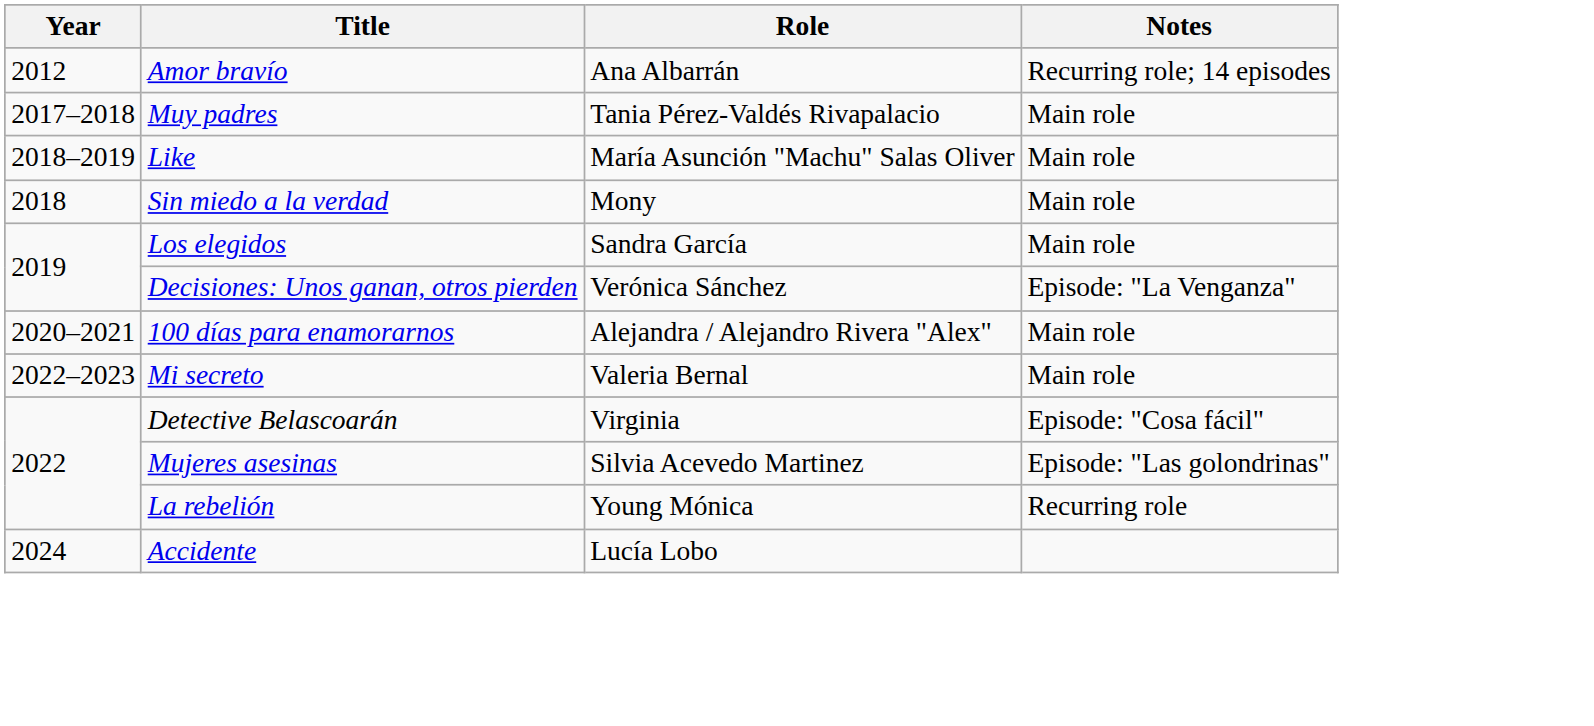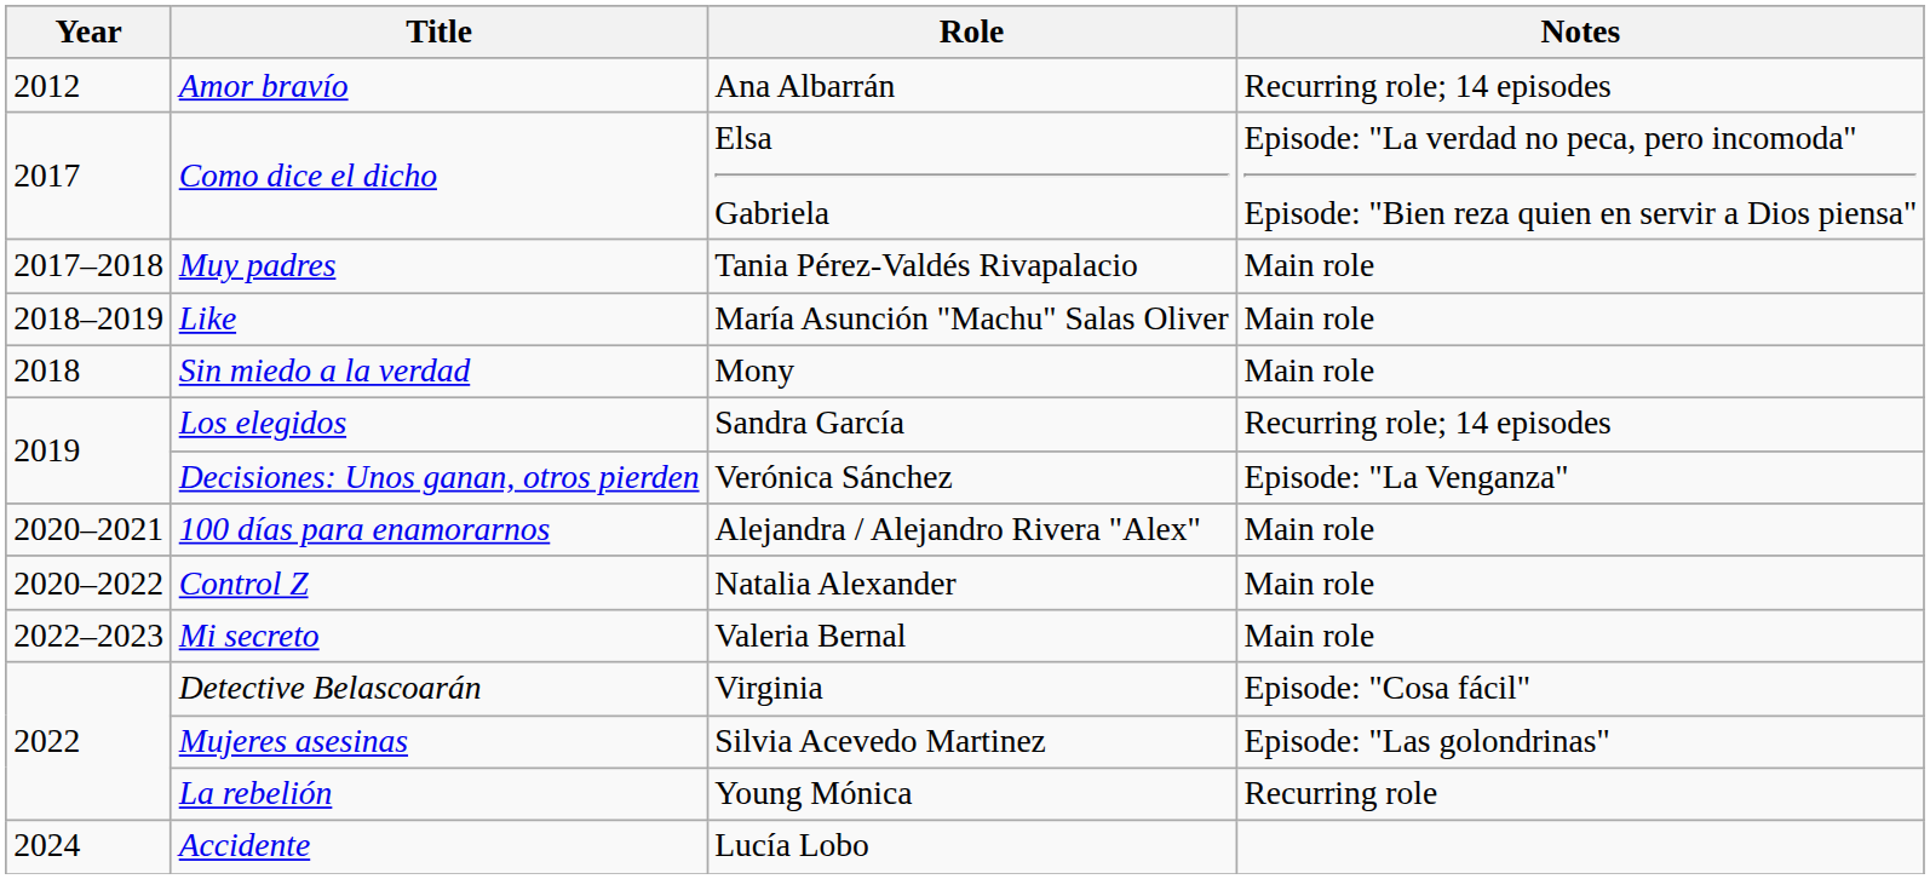+ row: 2017 | Como dice el dicho | Elsa Gabriela | Episode: "La verdad no peca, pero incomoda" Episode: "Bien reza quien en servir a Dios piensa"
Los elegidos | Notes: Main role -> Recurring role; 14 episodes
+ row: 2020–2022 | Control Z | Natalia Alexander | Main role
